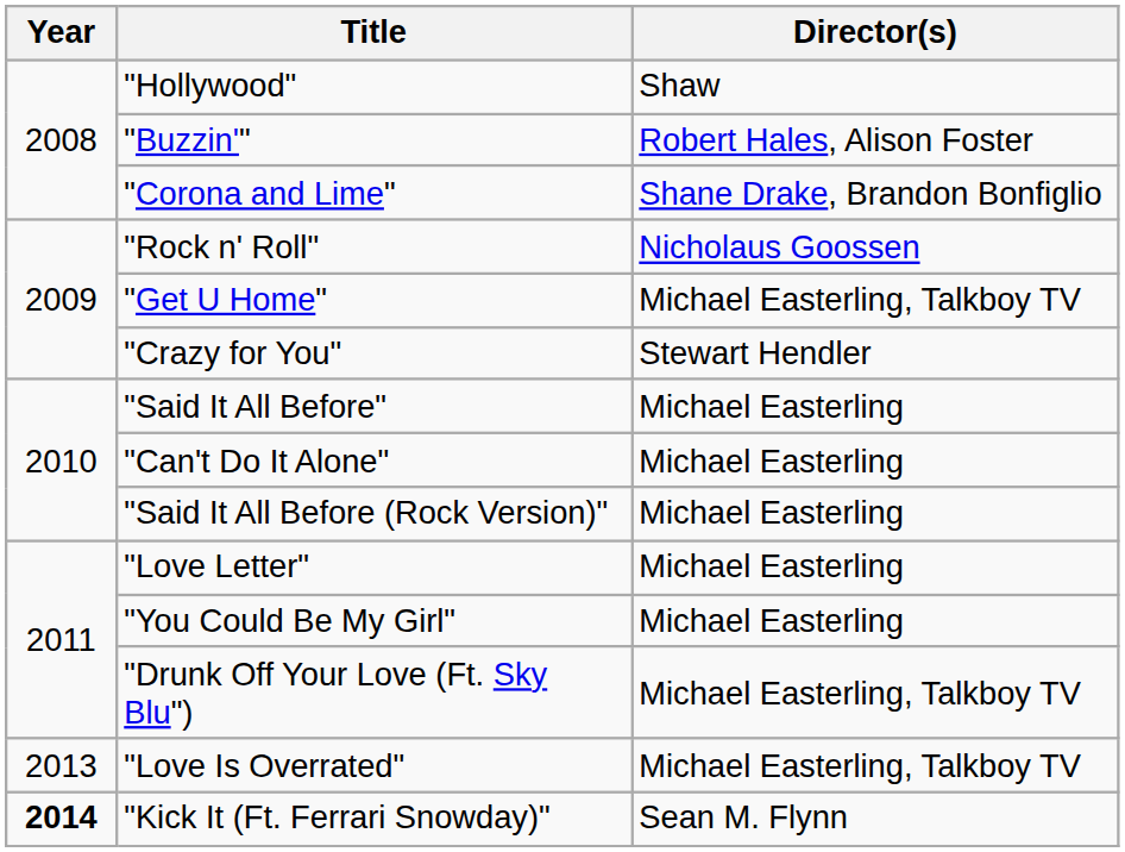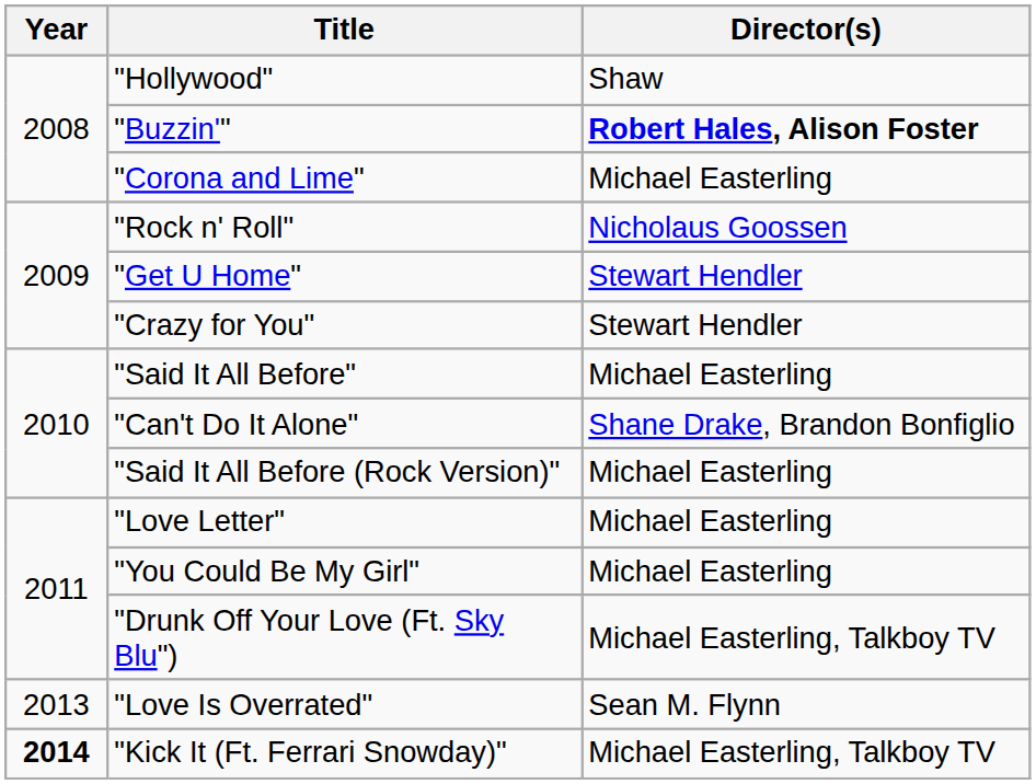"Buzzin'" | Director(s): normal -> bold
"Corona and Lime" | Director(s): Shane Drake, Brandon Bonfiglio -> Michael Easterling
"Get U Home" | Director(s): Michael Easterling, Talkboy TV -> Stewart Hendler
"Can't Do It Alone" | Director(s): Michael Easterling -> Shane Drake, Brandon Bonfiglio
"Love Is Overrated" | Director(s): Michael Easterling, Talkboy TV -> Sean M. Flynn
"Kick It (Ft. Ferrari Snowday)" | Director(s): Sean M. Flynn -> Michael Easterling, Talkboy TV
